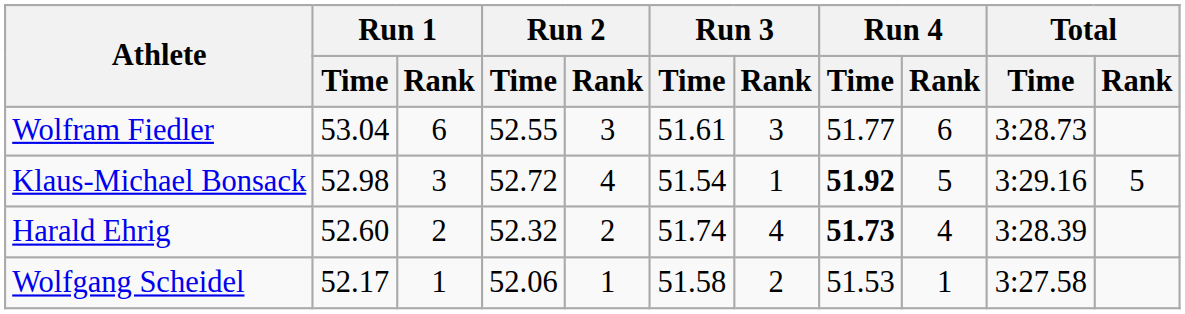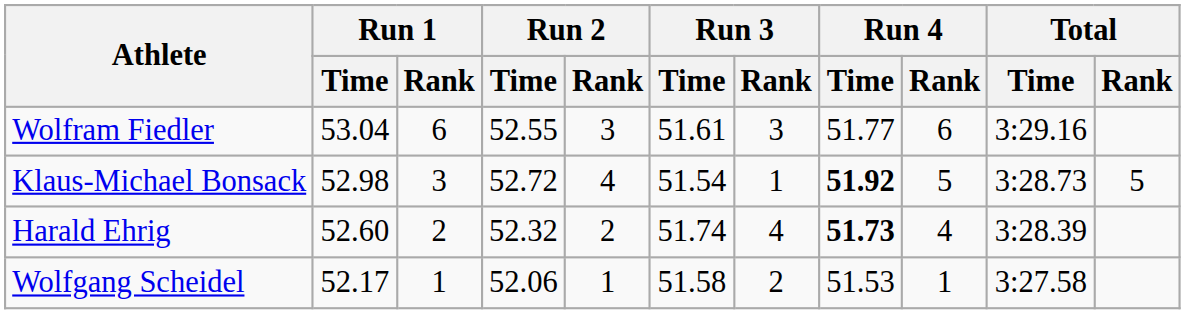Wolfram Fiedler | Total / Time: 3:28.73 -> 3:29.16
Klaus-Michael Bonsack | Total / Time: 3:29.16 -> 3:28.73
